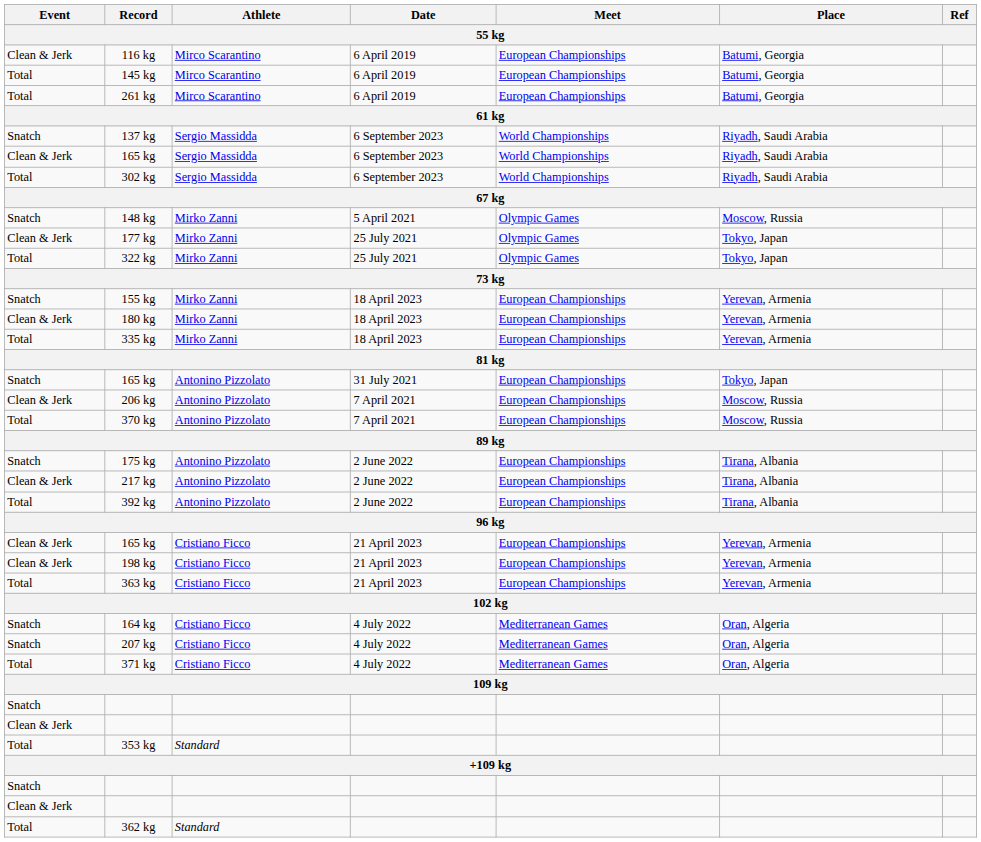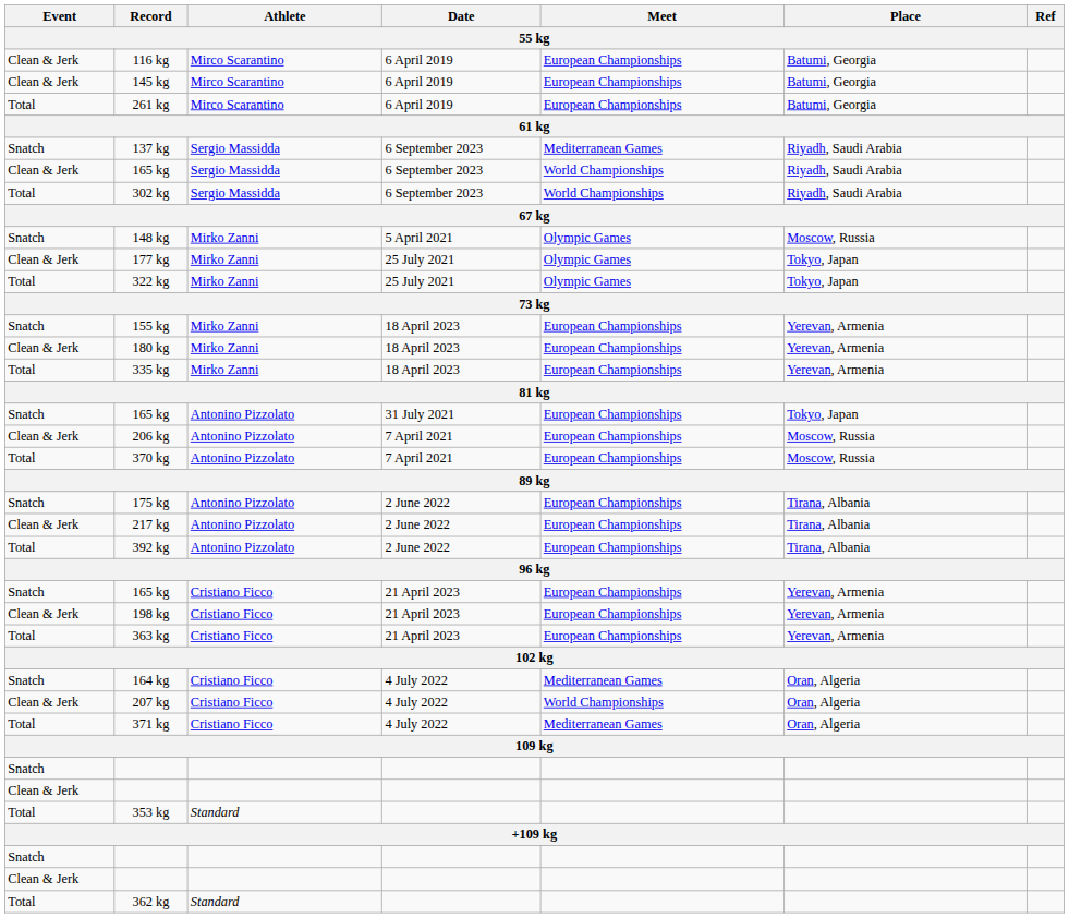145 kg | Event: Total -> Clean & Jerk
137 kg | Meet: World Championships -> Mediterranean Games
165 kg / 21 April 2023 | Event: Clean & Jerk -> Snatch
207 kg | Event: Snatch -> Clean & Jerk
207 kg | Meet: Mediterranean Games -> World Championships
